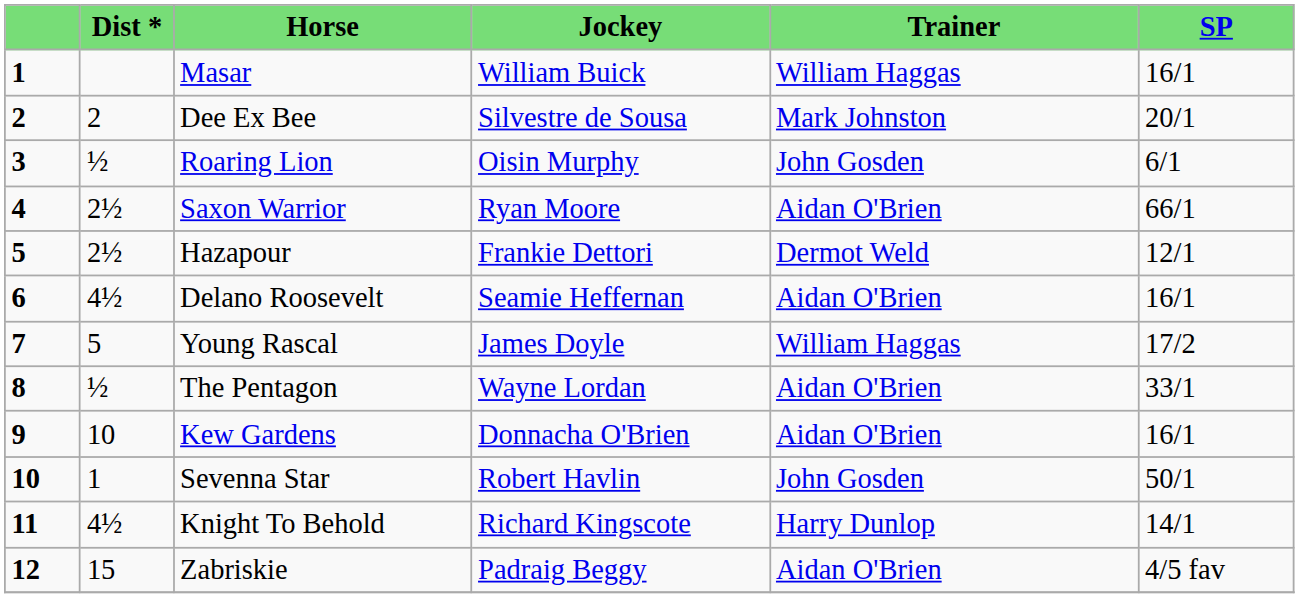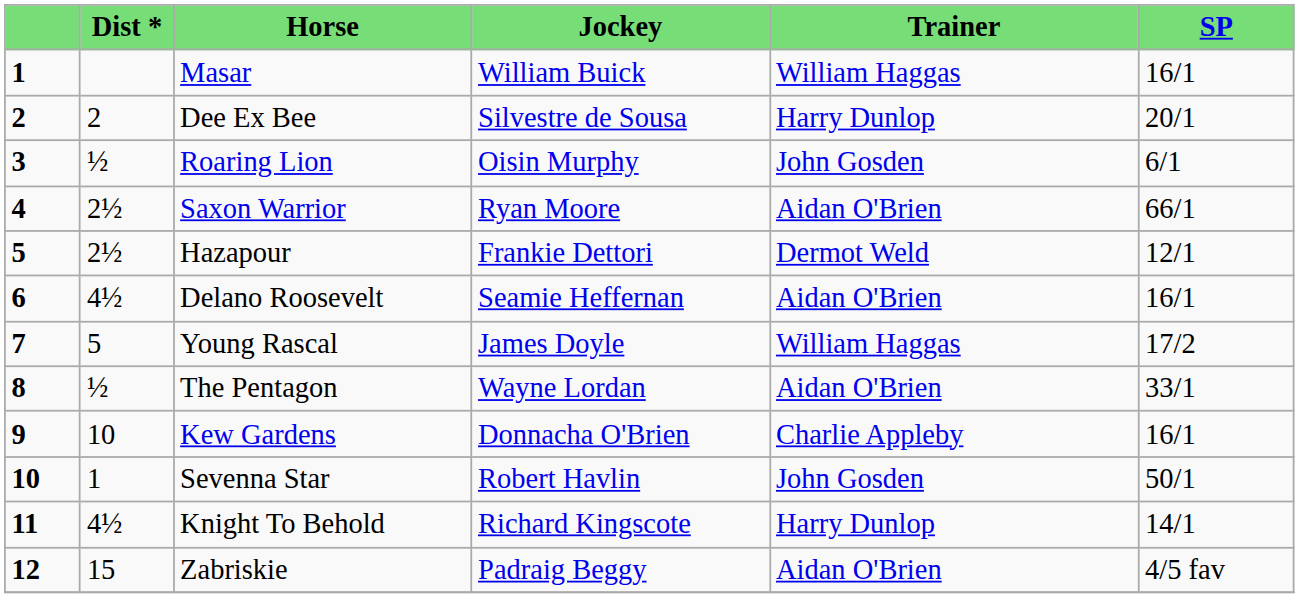Dee Ex Bee | Trainer: Mark Johnston -> Harry Dunlop
Kew Gardens | Trainer: Aidan O'Brien -> Charlie Appleby
